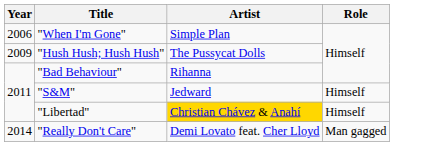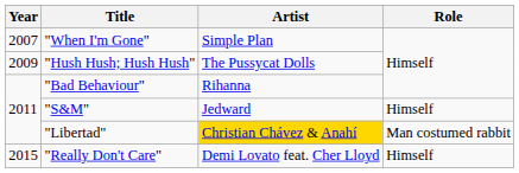"When I'm Gone" | Year: 2006 -> 2007
"Libertad" | Role: Himself -> Man costumed rabbit
"Really Don't Care" | Year: 2014 -> 2015
"Really Don't Care" | Role: Man gagged -> Himself
